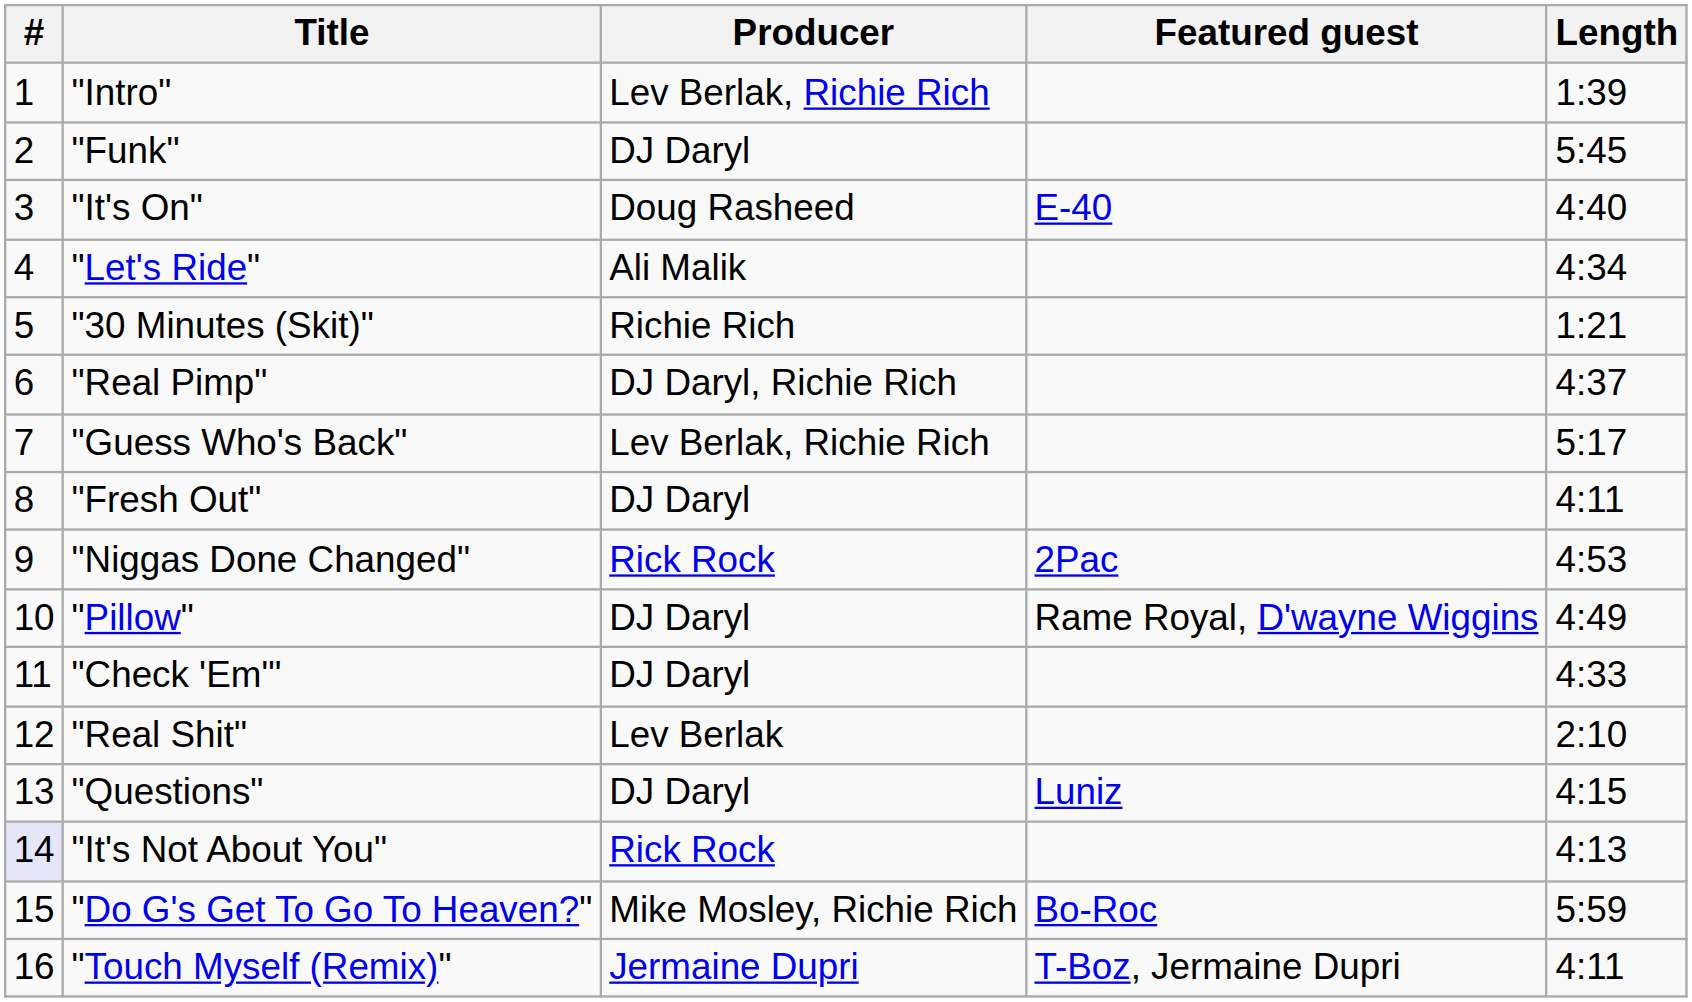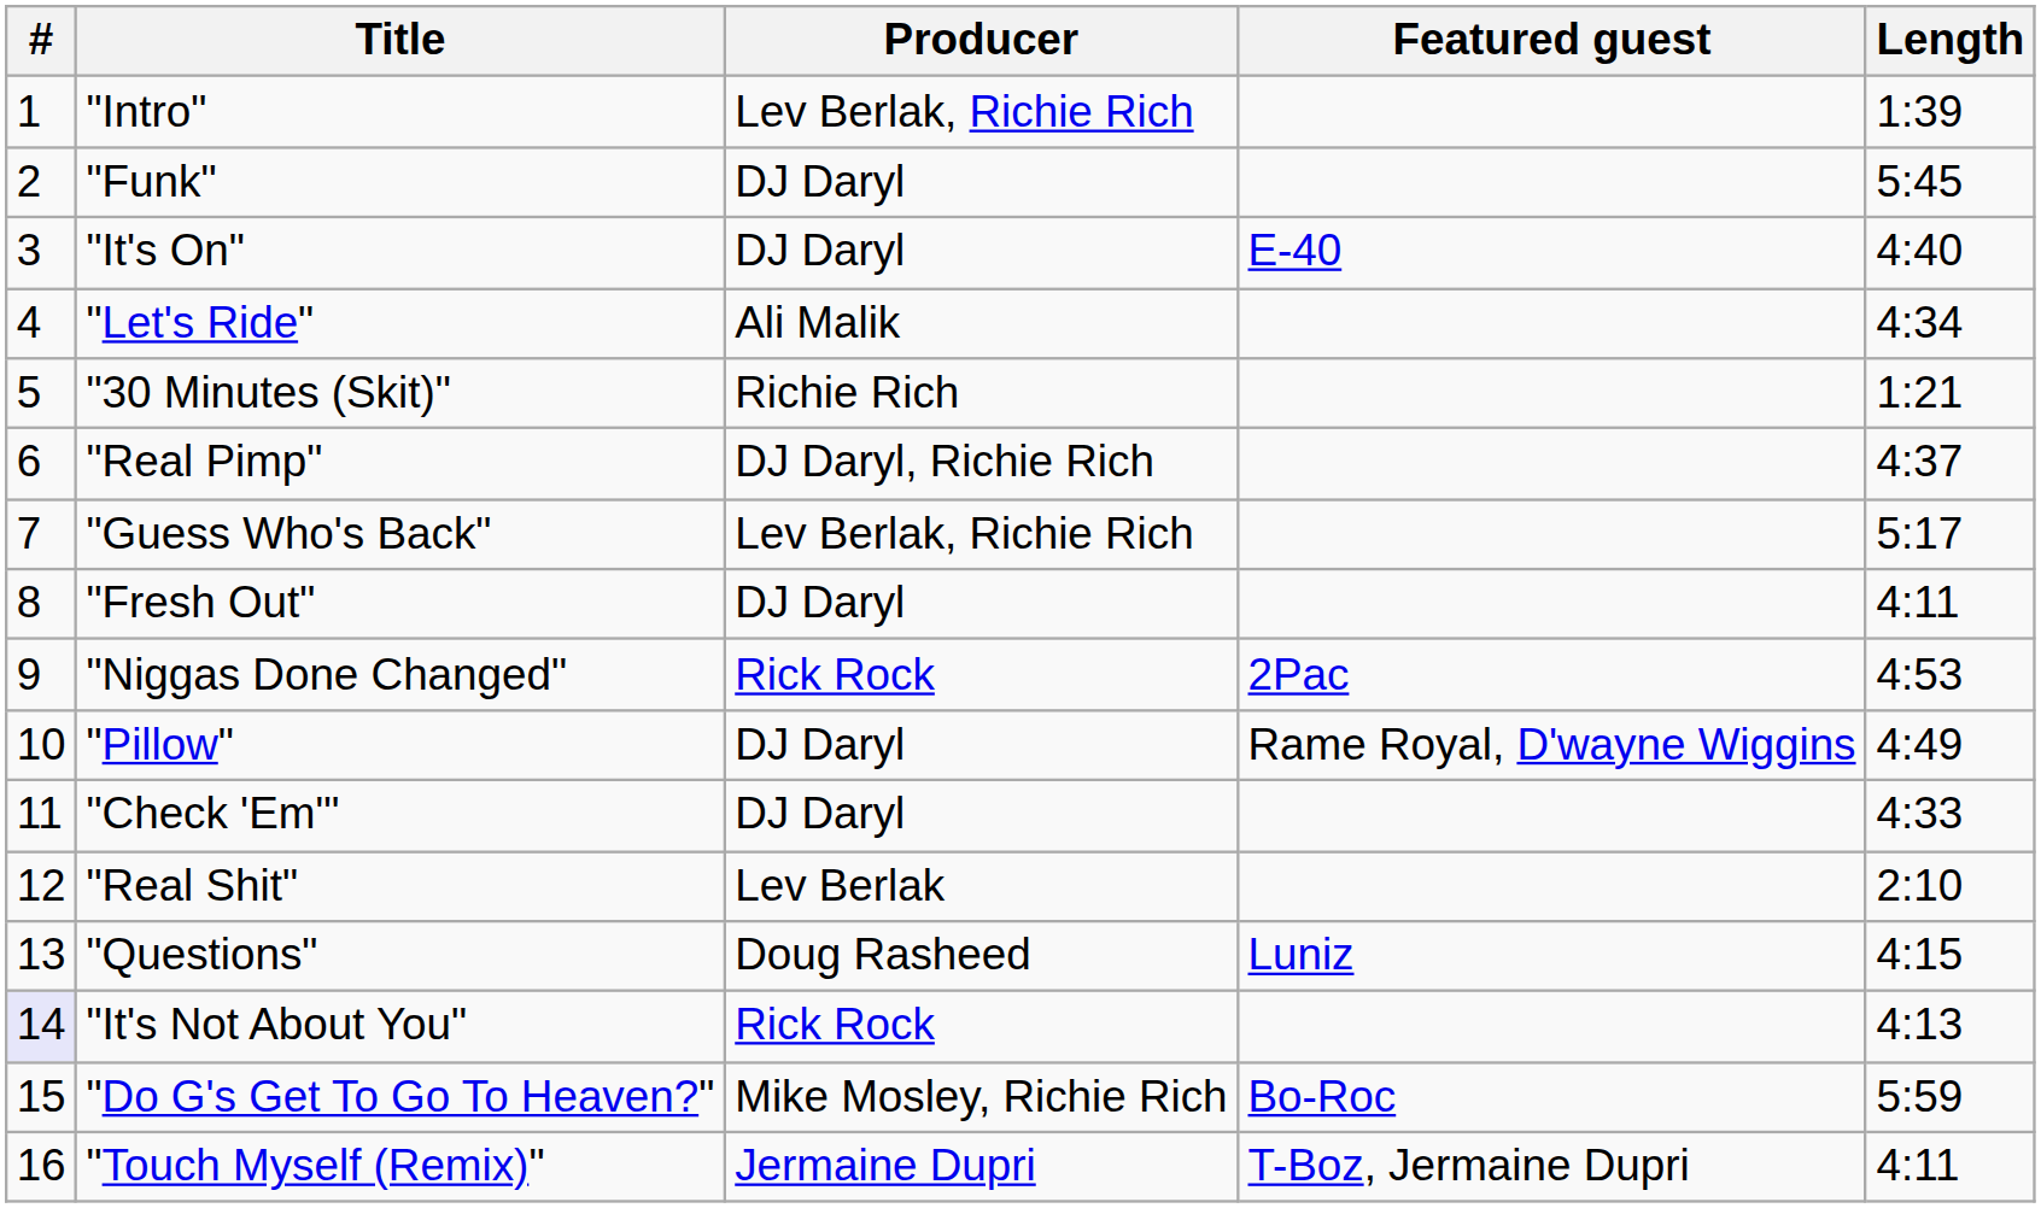"It's On" | Producer: Doug Rasheed -> DJ Daryl
"Questions" | Producer: DJ Daryl -> Doug Rasheed
